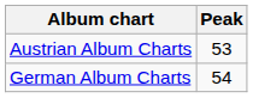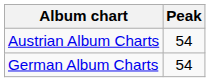Austrian Album Charts | Peak: 53 -> 54
